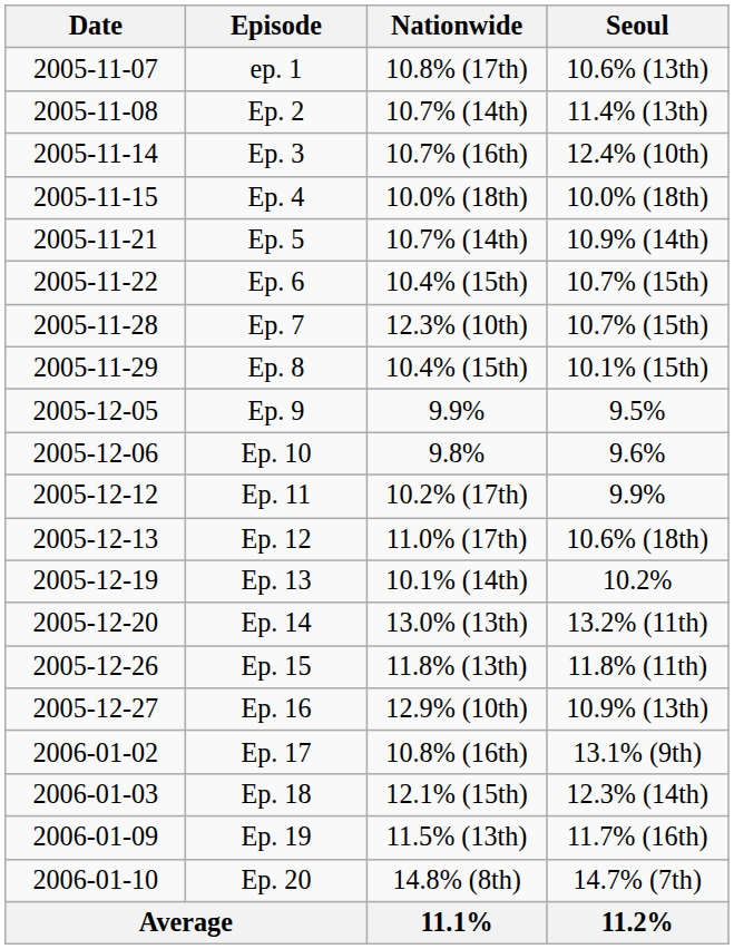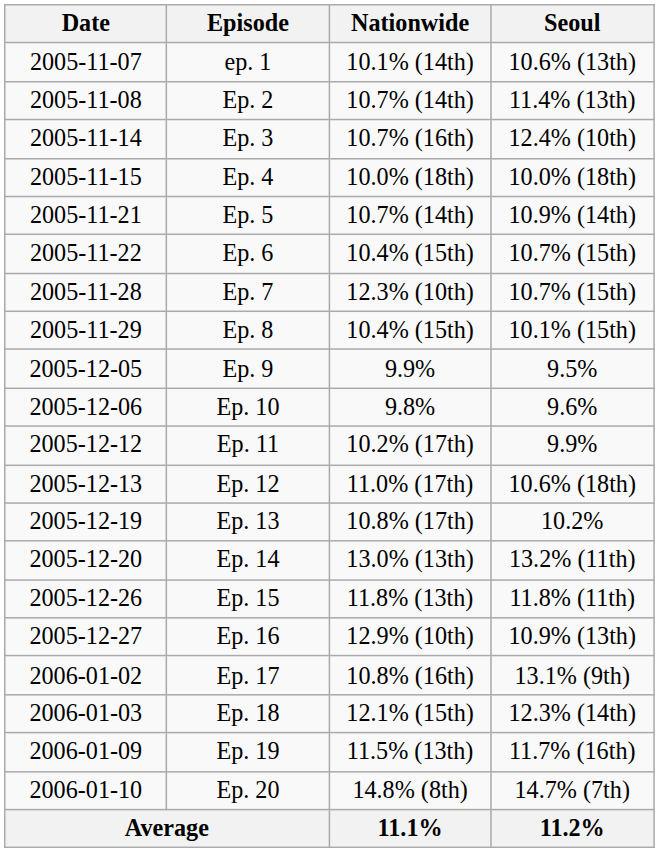ep. 1 | Nationwide: 10.8% (17th) -> 10.1% (14th)
Ep. 13 | Nationwide: 10.1% (14th) -> 10.8% (17th)
